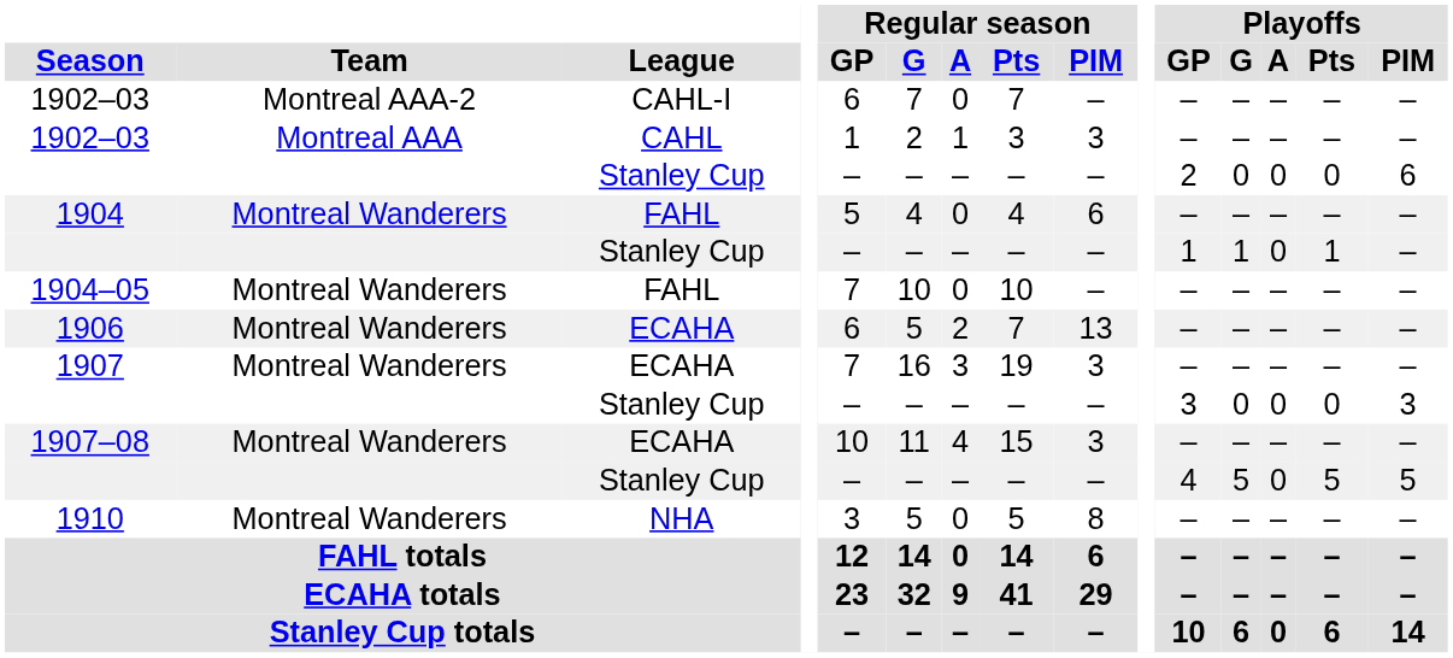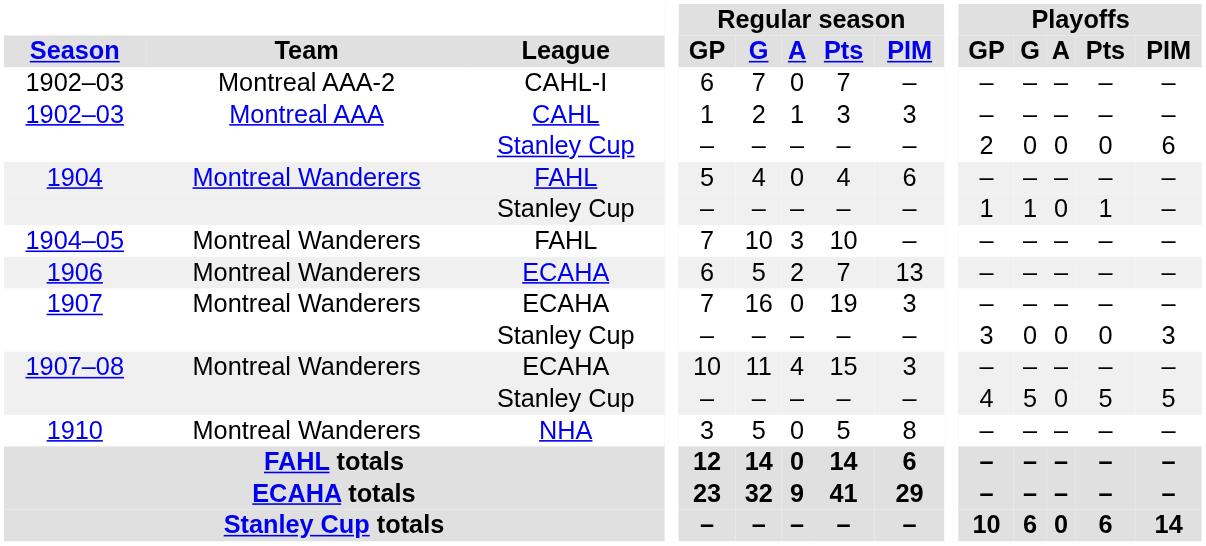1904–05 | Regular season / A: 0 -> 3
1907 | Regular season / A: 3 -> 0
